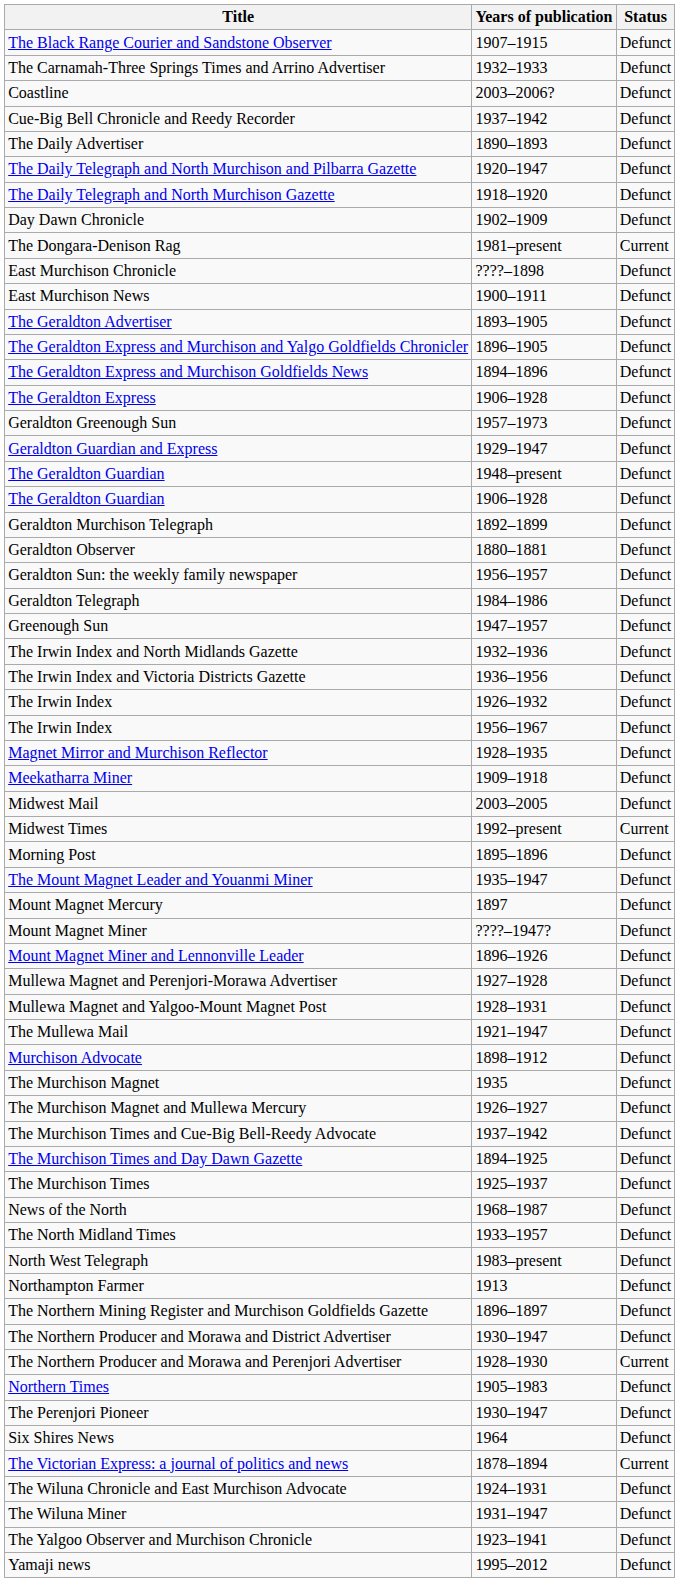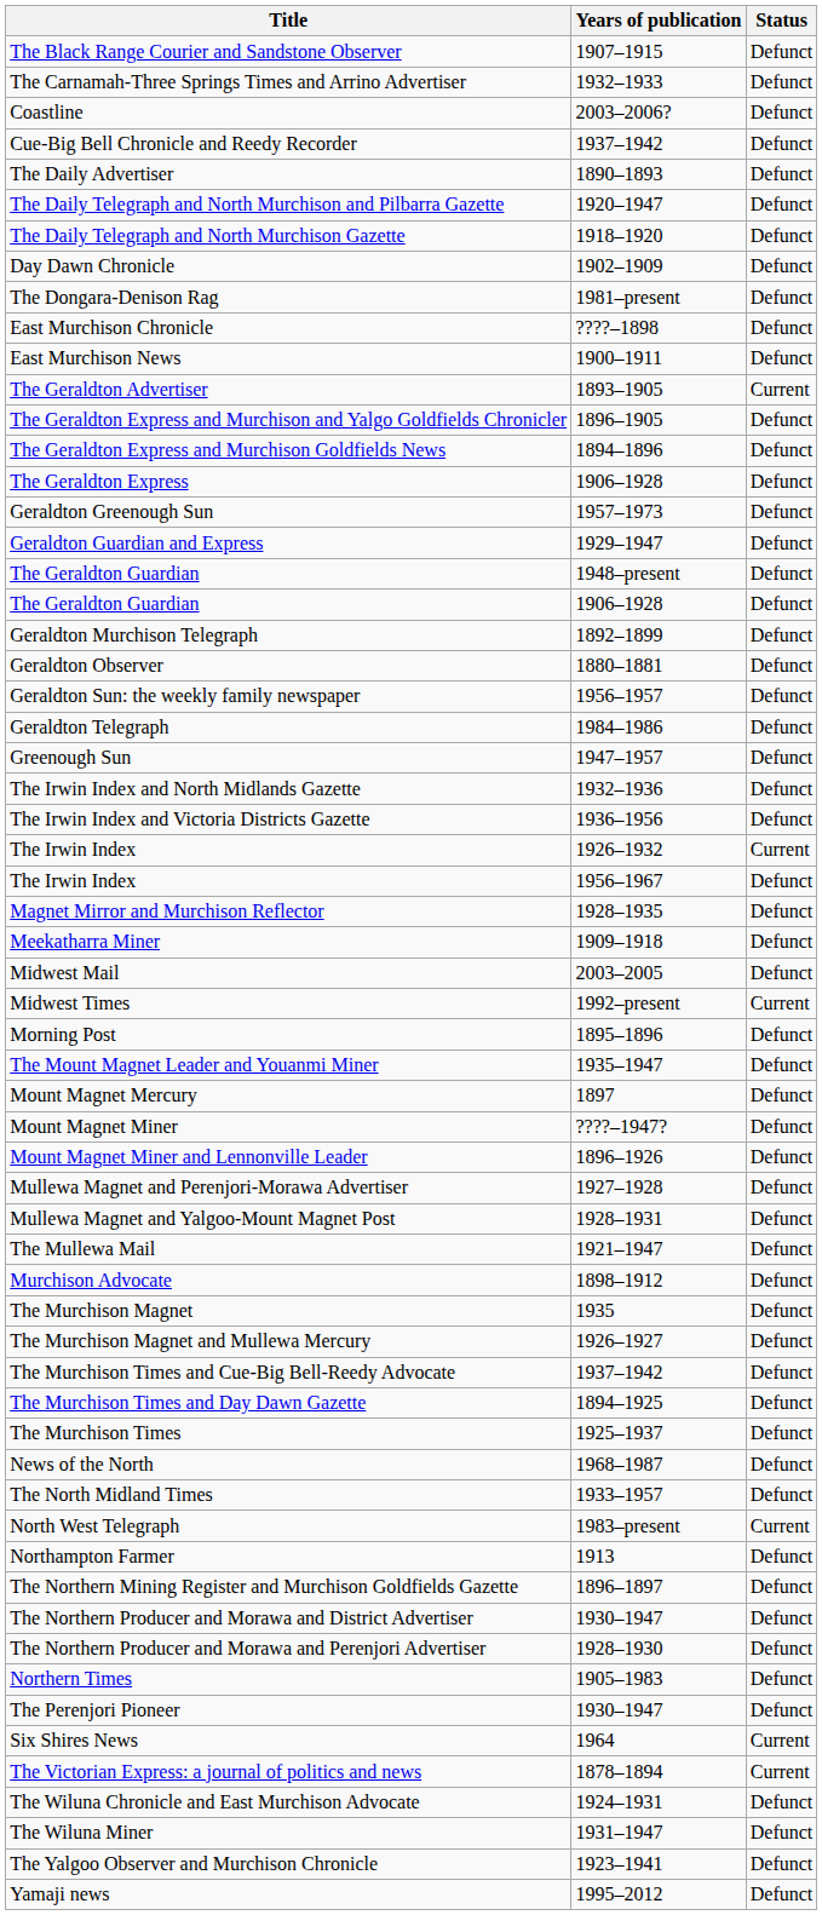The Dongara-Denison Rag | Status: Current -> Defunct
The Geraldton Advertiser | Status: Defunct -> Current
The Irwin Index / 1926–1932 | Status: Defunct -> Current
North West Telegraph | Status: Defunct -> Current
The Northern Producer and Morawa and Perenjori Advertiser | Status: Current -> Defunct
Six Shires News | Status: Defunct -> Current
